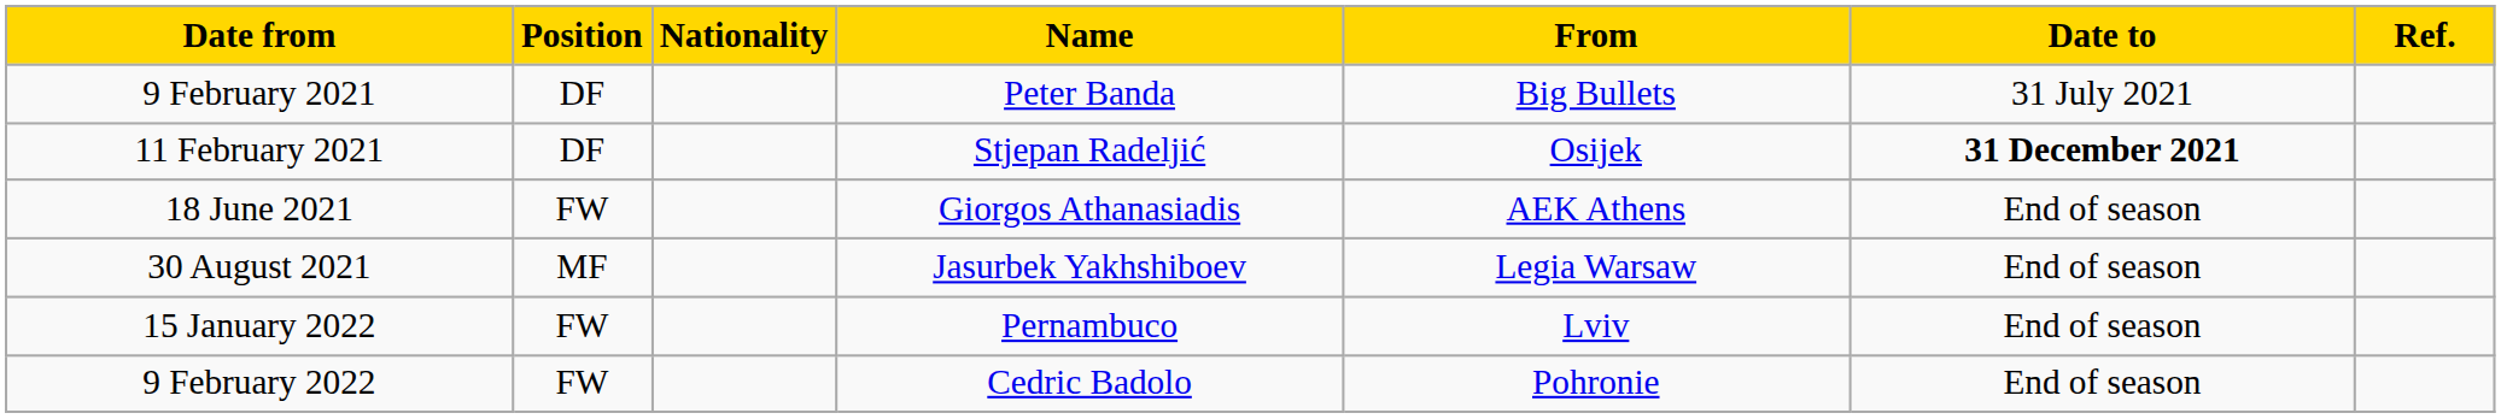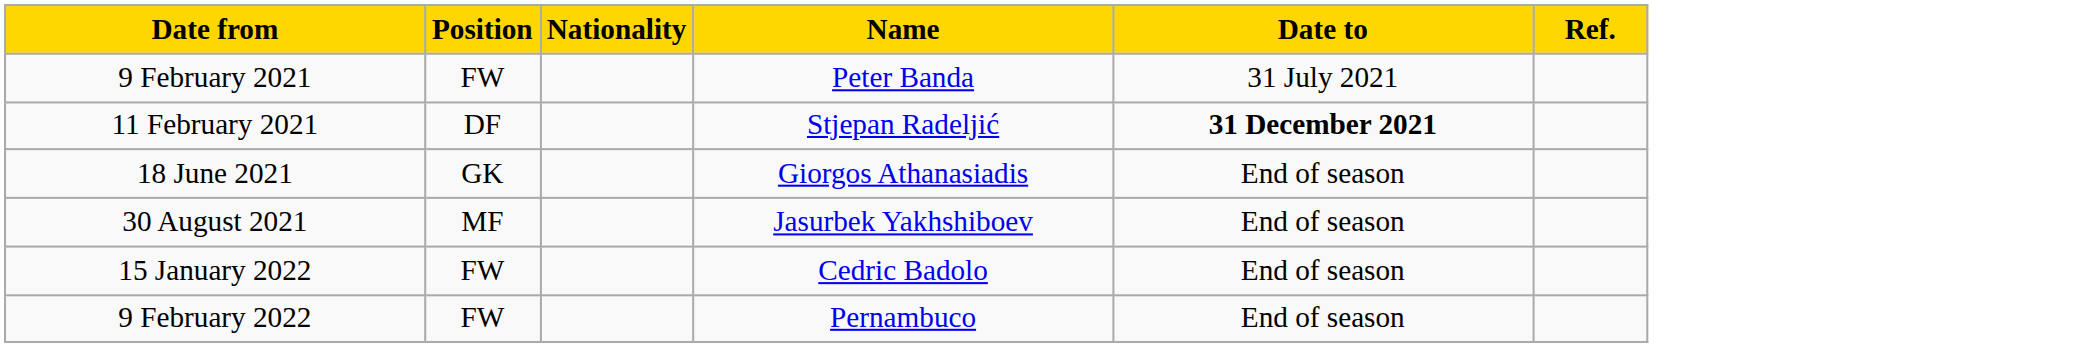- column: From | Big Bullets | Osijek | AEK Athens | Legia Warsaw | Lviv | Pohronie
9 February 2021 | Position: DF -> FW
18 June 2021 | Position: FW -> GK
15 January 2022 | Name: Pernambuco -> Cedric Badolo
9 February 2022 | Name: Cedric Badolo -> Pernambuco
